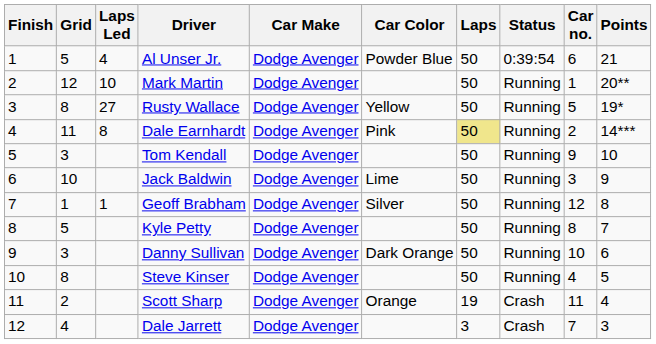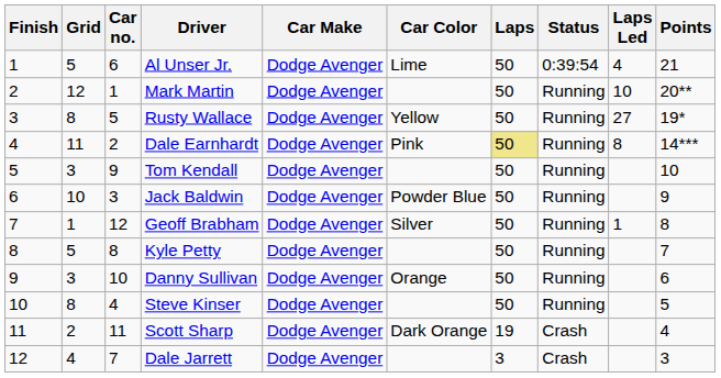columns swapped: Car no. <-> Laps Led
Al Unser Jr. | Car Color: Powder Blue -> Lime
Jack Baldwin | Car Color: Lime -> Powder Blue
Danny Sullivan | Car Color: Dark Orange -> Orange
Scott Sharp | Car Color: Orange -> Dark Orange
